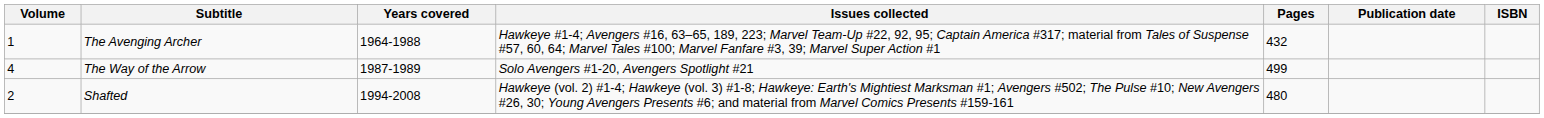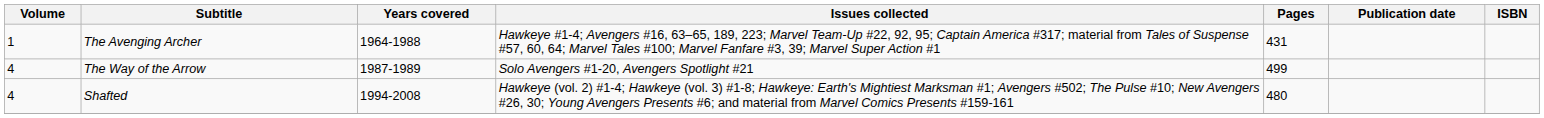The Avenging Archer | Pages: 432 -> 431
Shafted | Volume: 2 -> 4
